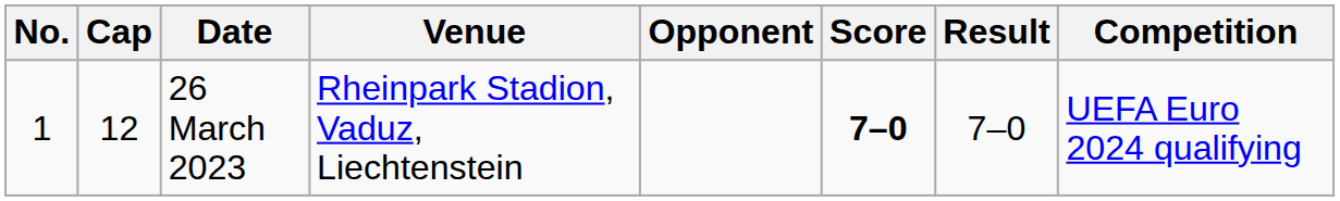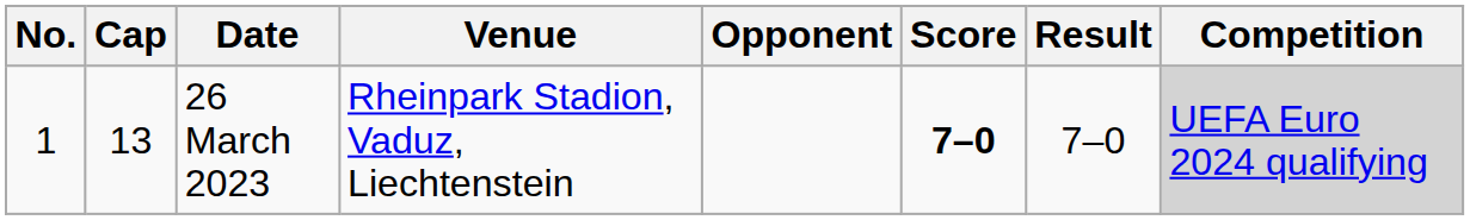26 March 2023 | Cap: 12 -> 13
26 March 2023 | Competition: no background -> lightgrey background
